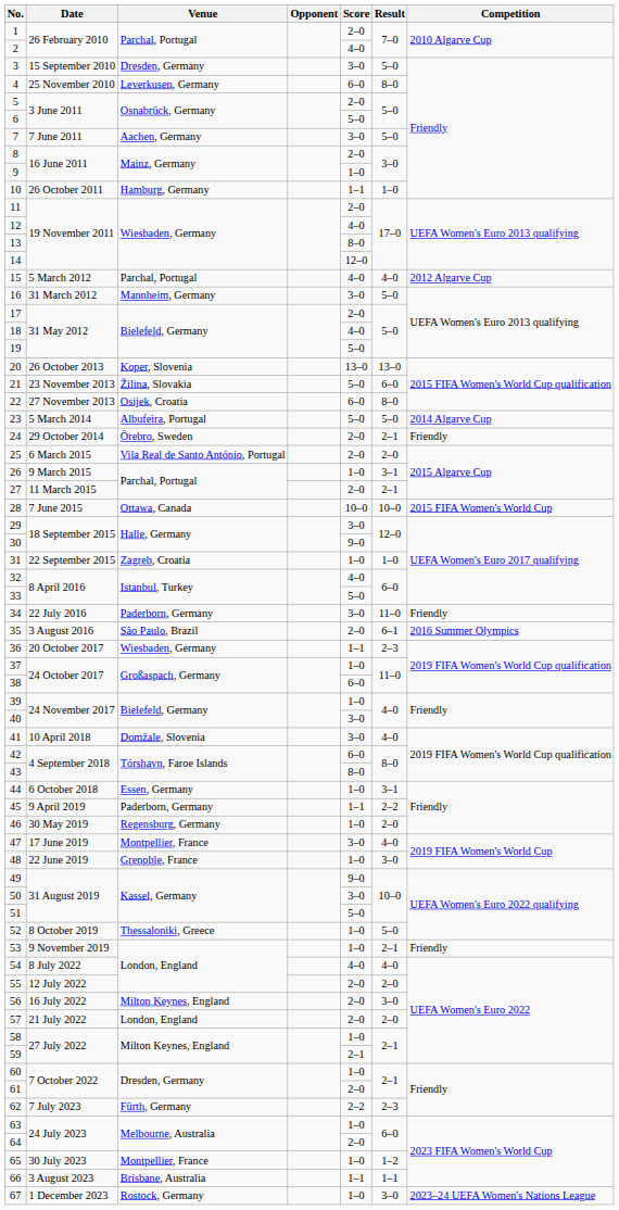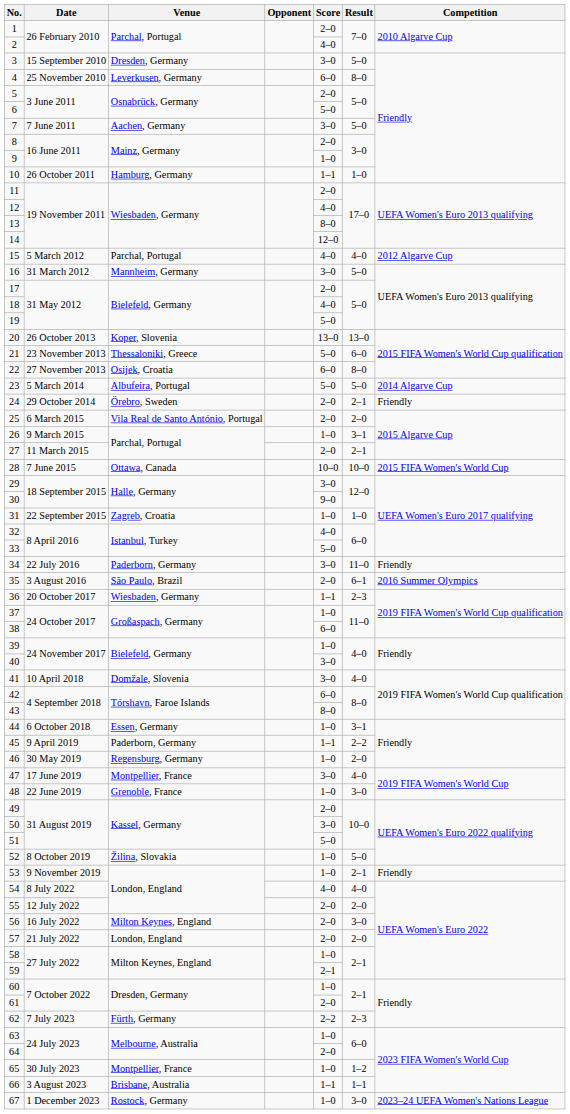21 | Venue: Žilina, Slovakia -> Thessaloniki, Greece
49 | Score: 9–0 -> 2–0
52 | Venue: Thessaloniki, Greece -> Žilina, Slovakia
